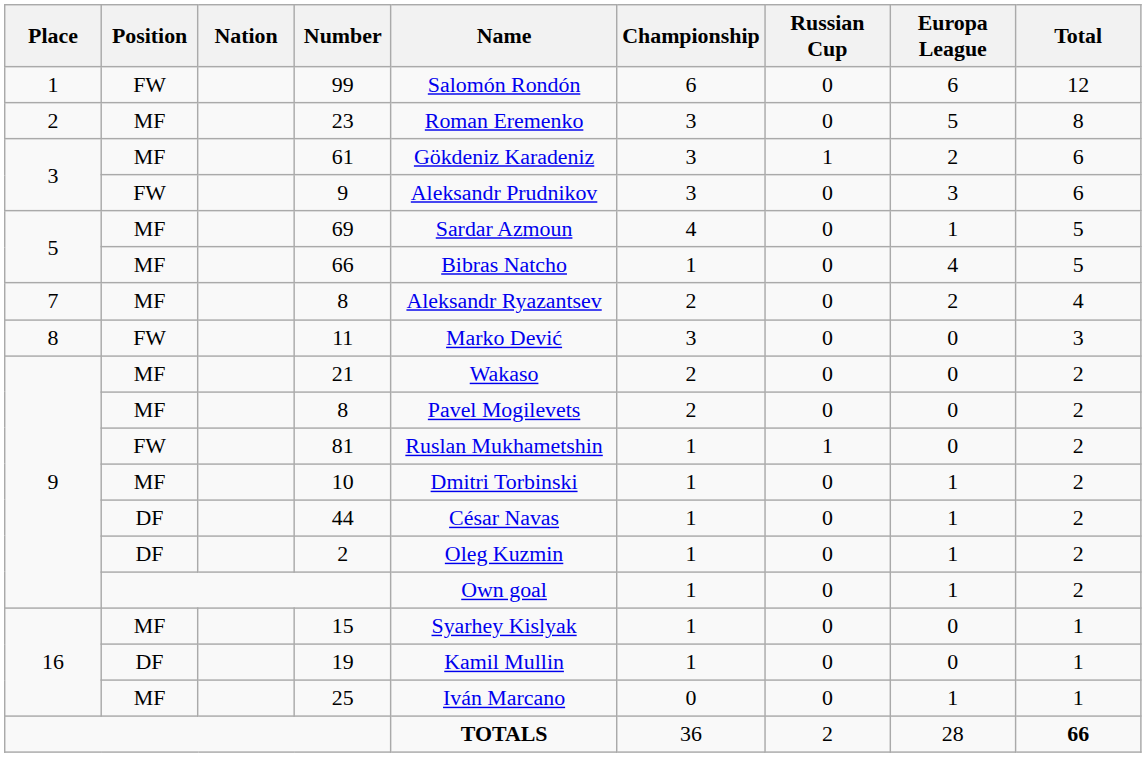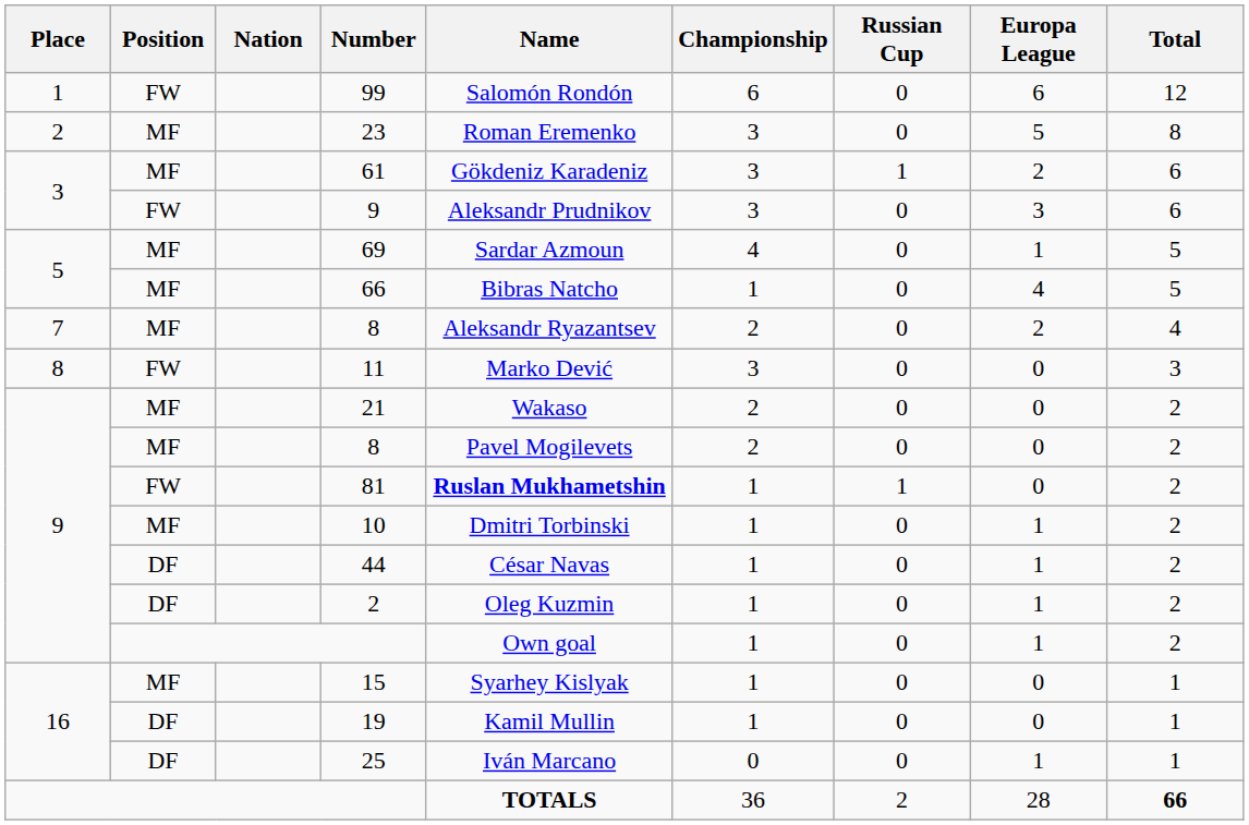81 | Name: normal -> bold
25 | Position: MF -> DF
